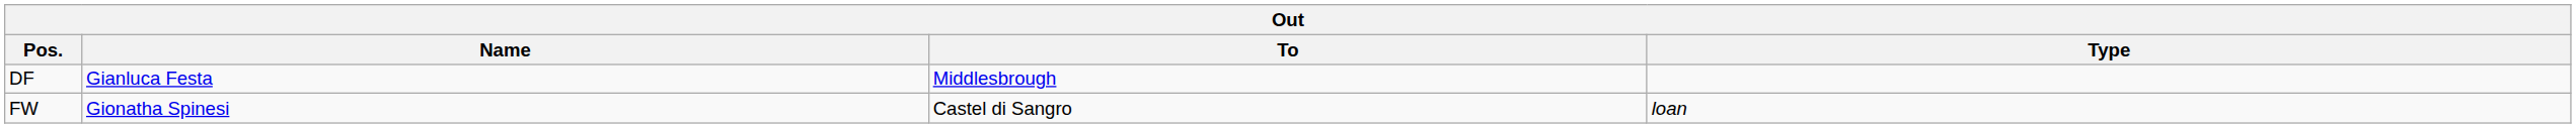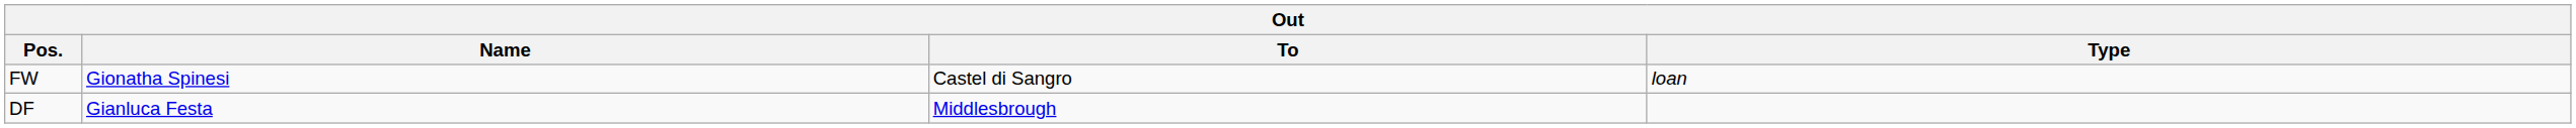rows swapped: DF <-> FW
